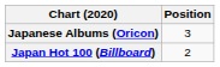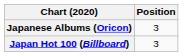Japan Hot 100 (Billboard) | Position: 2 -> 3
